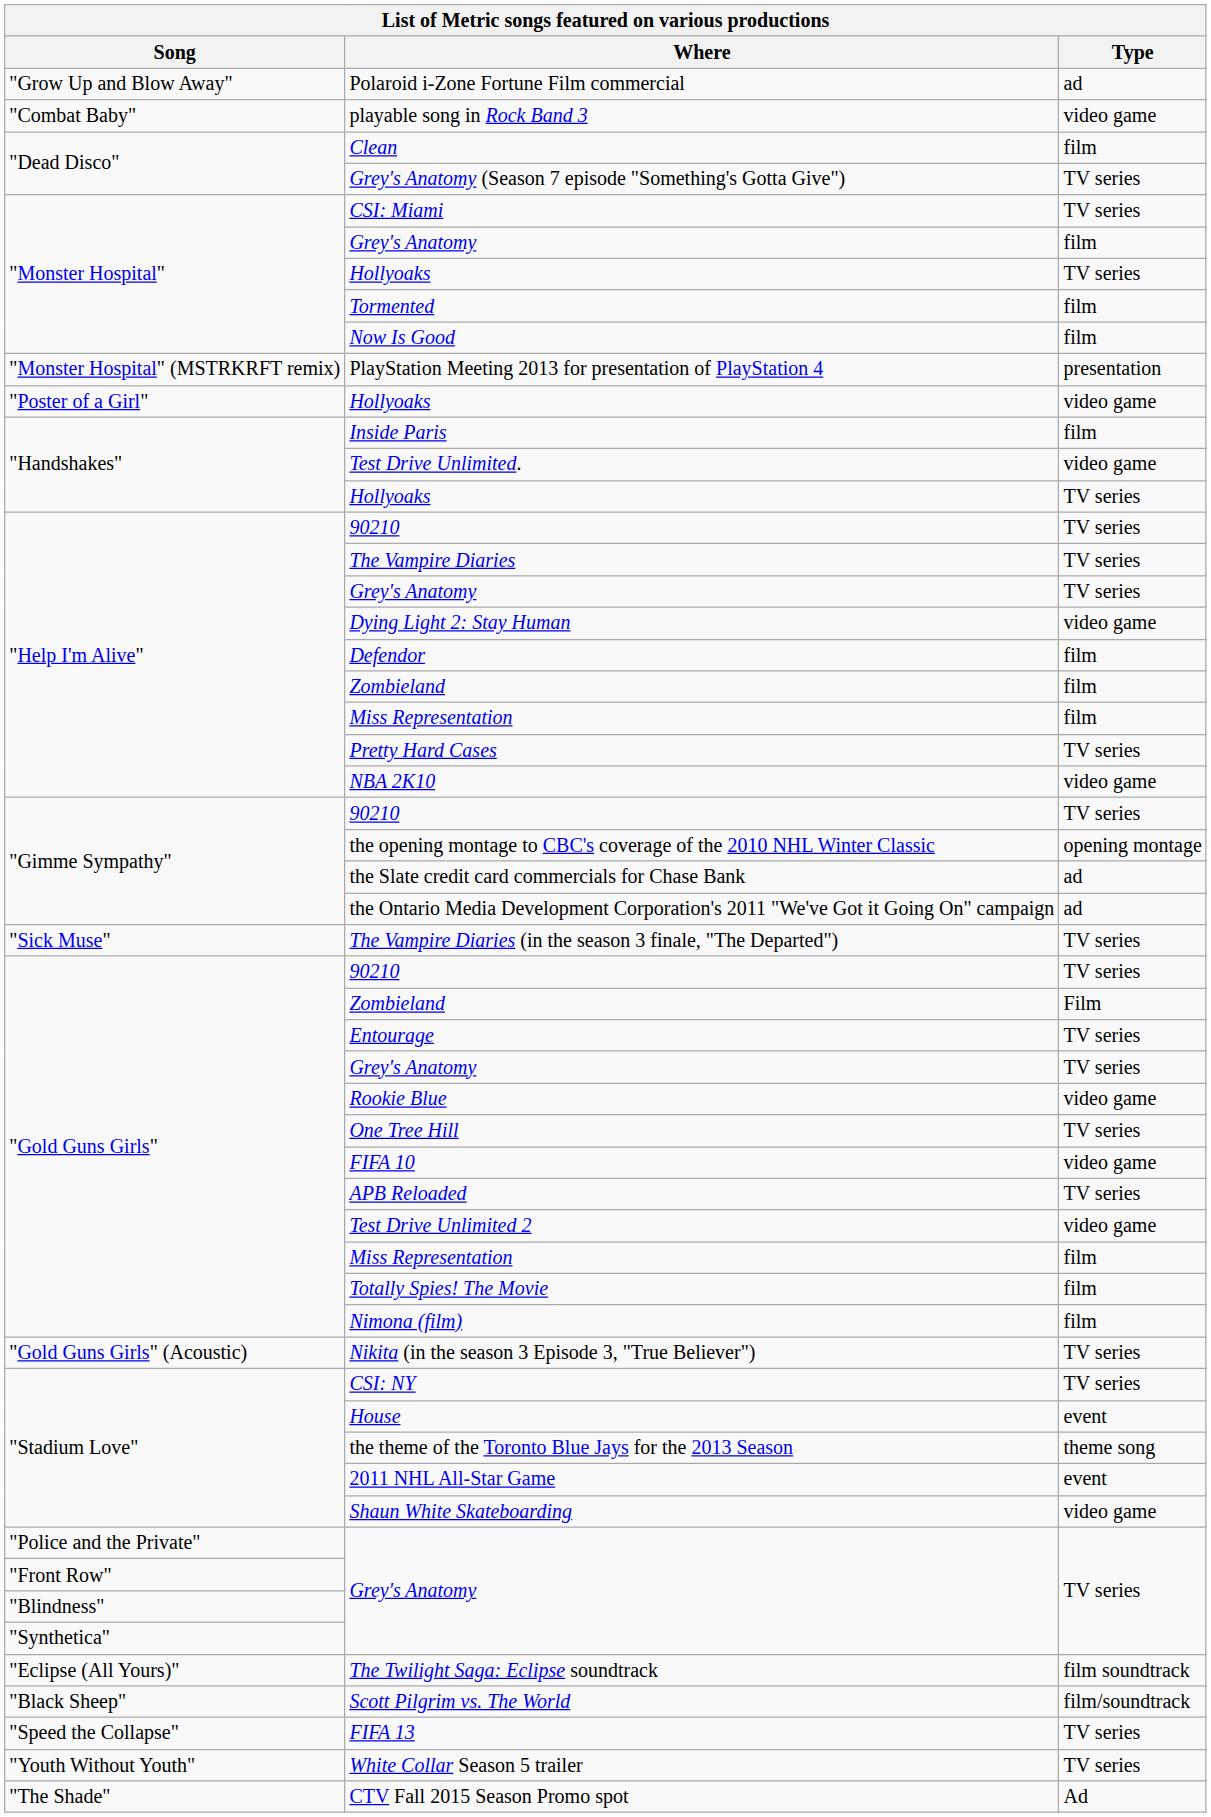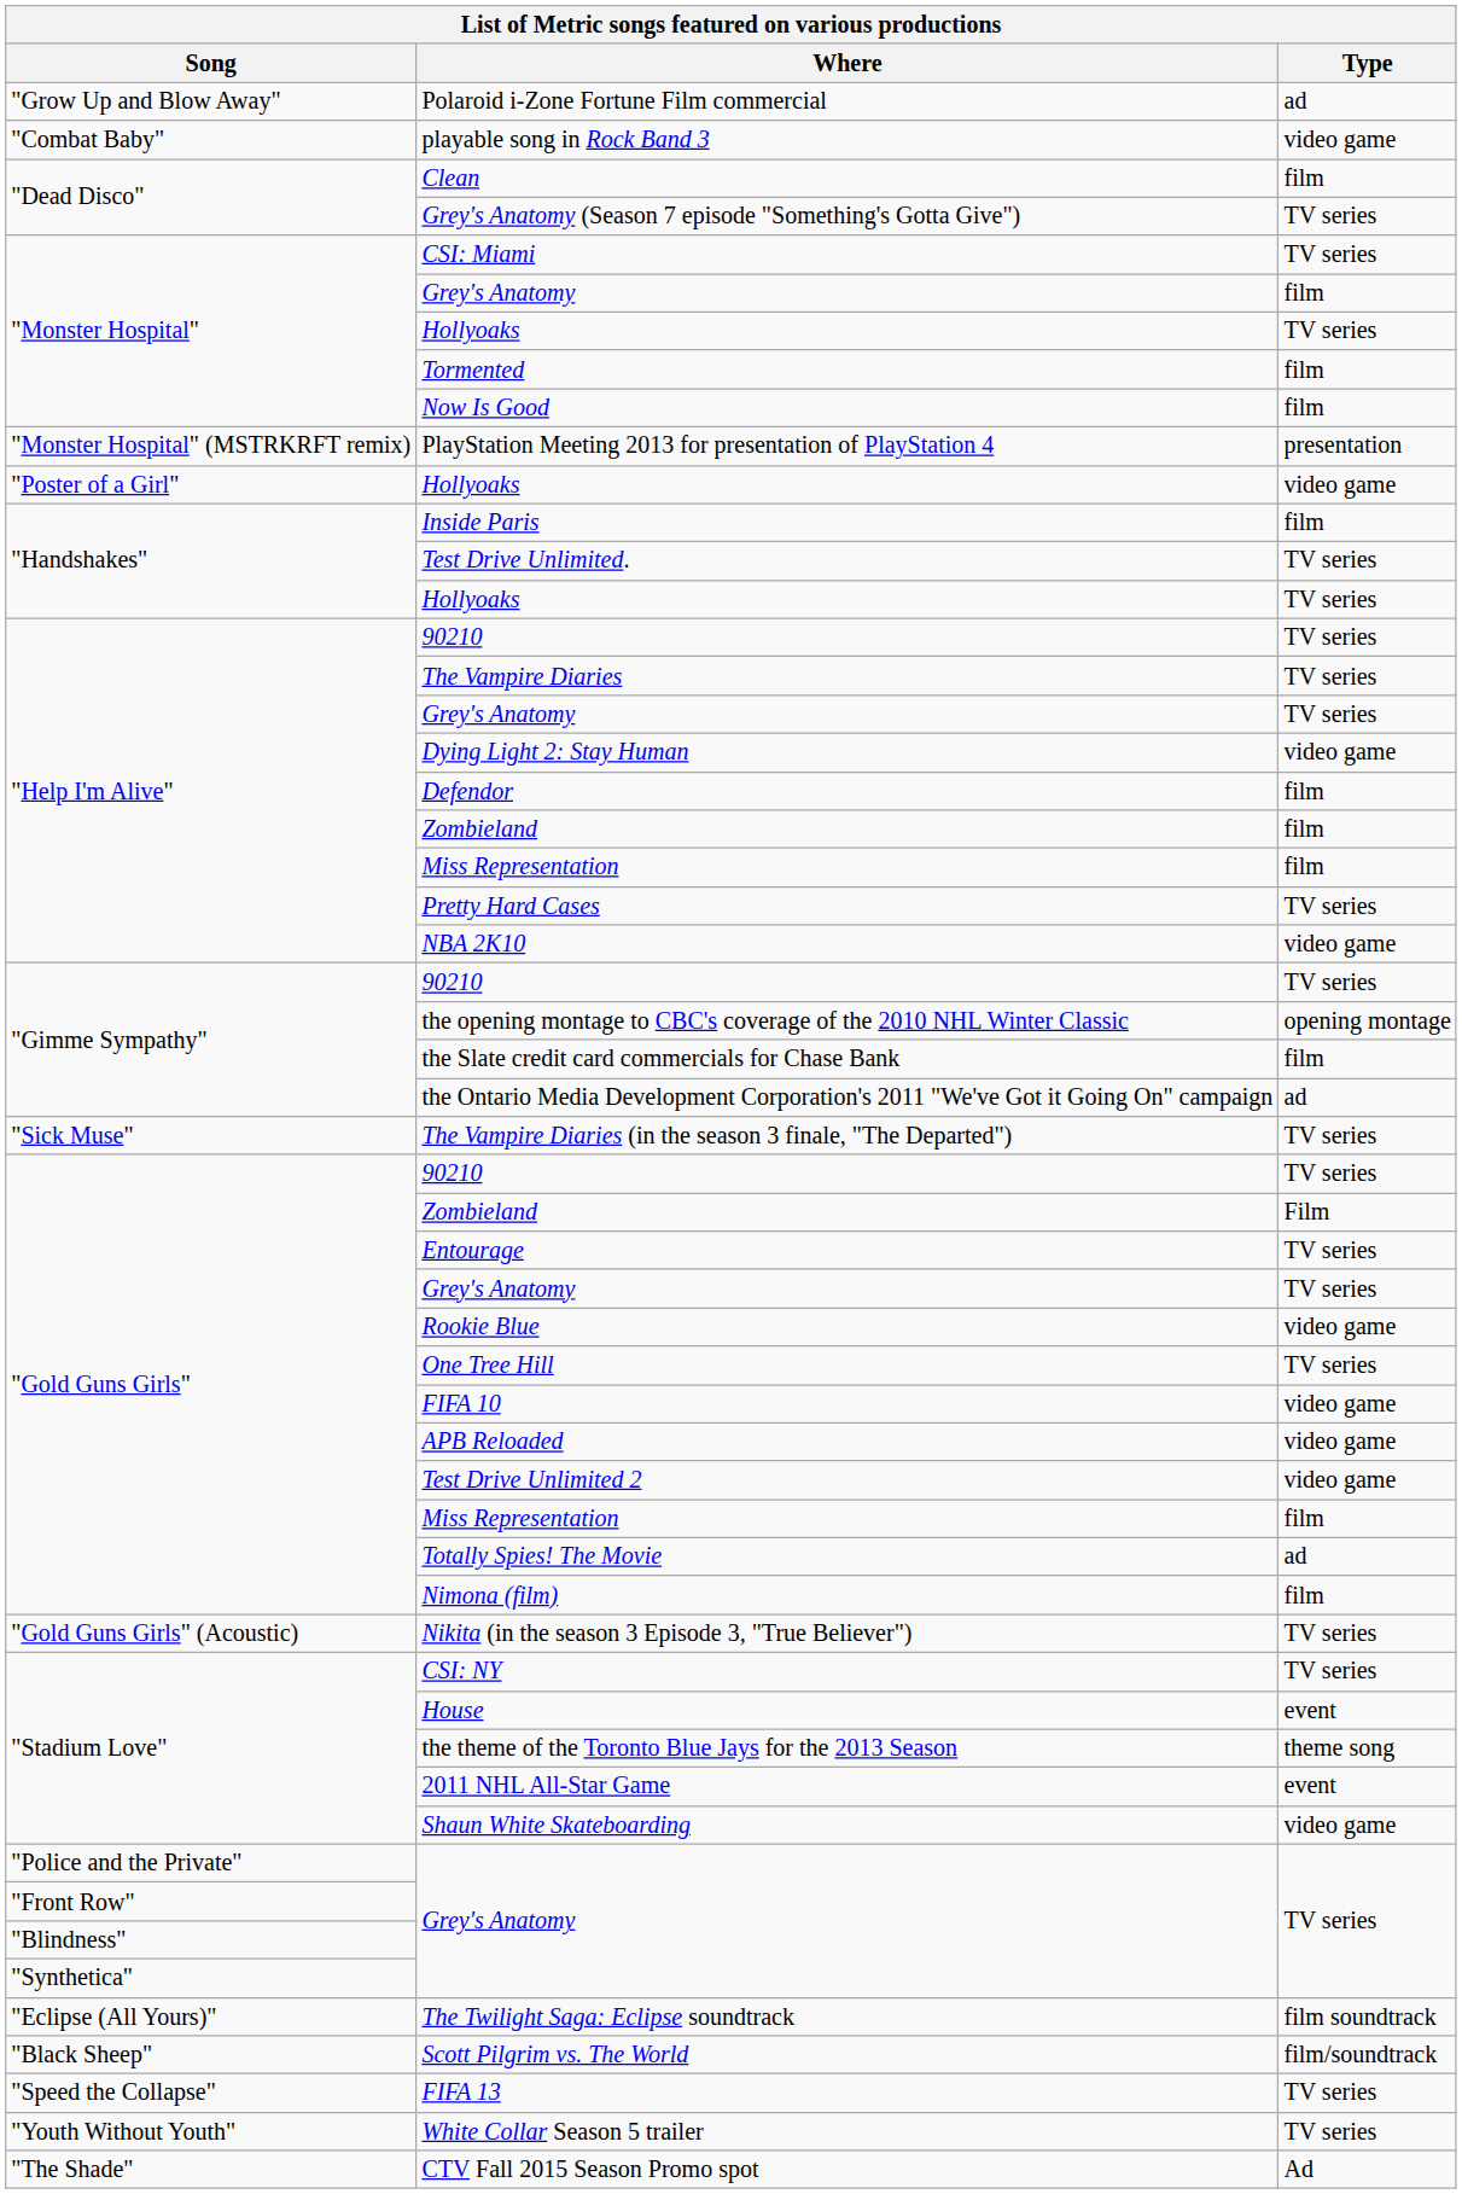Test Drive Unlimited. | Type: video game -> TV series
the Slate credit card commercials for Chase Bank | Type: ad -> film
APB Reloaded | Type: TV series -> video game
Totally Spies! The Movie | Type: film -> ad
